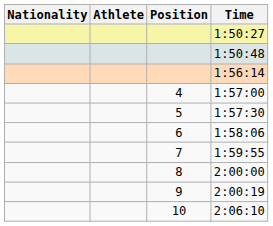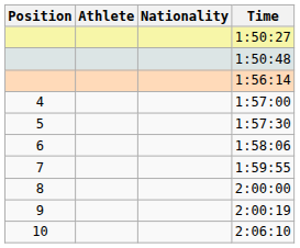columns swapped: Position <-> Nationality
